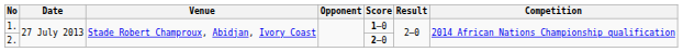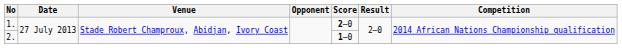1. | Score: 1–0 -> 2–0
2. | Score: 2–0 -> 1–0
